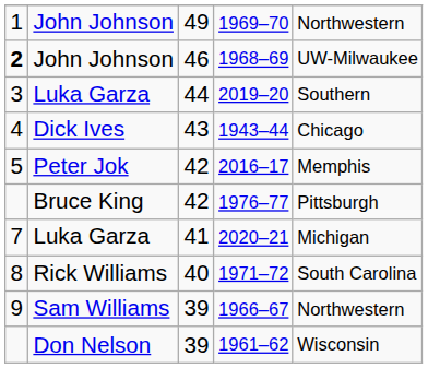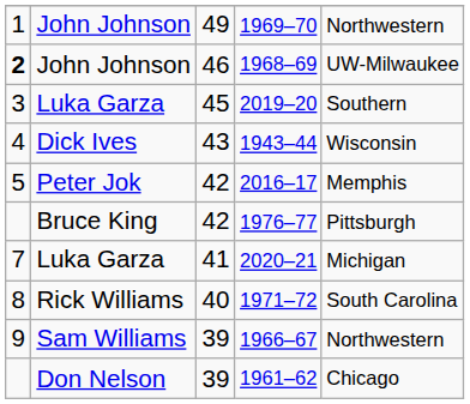2019–20 | column 3: 44 -> 45
1943–44 | column 5: Chicago -> Wisconsin
1961–62 | column 5: Wisconsin -> Chicago
